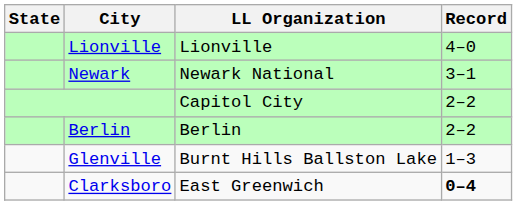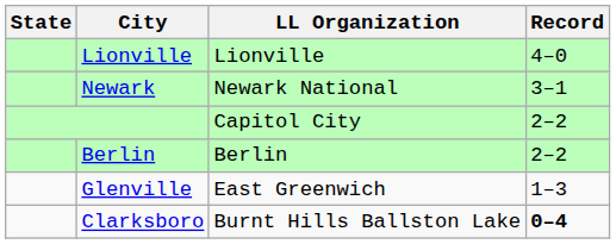Glenville | LL Organization: Burnt Hills Ballston Lake -> East Greenwich
Clarksboro | LL Organization: East Greenwich -> Burnt Hills Ballston Lake
